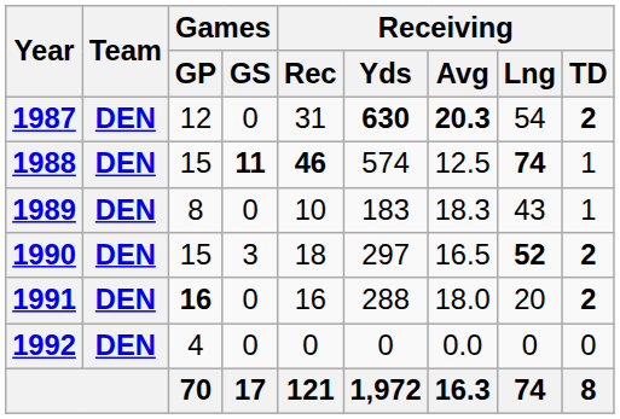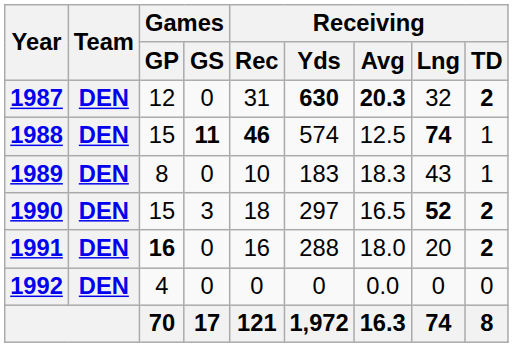1987 | Receiving / Lng: 54 -> 32
